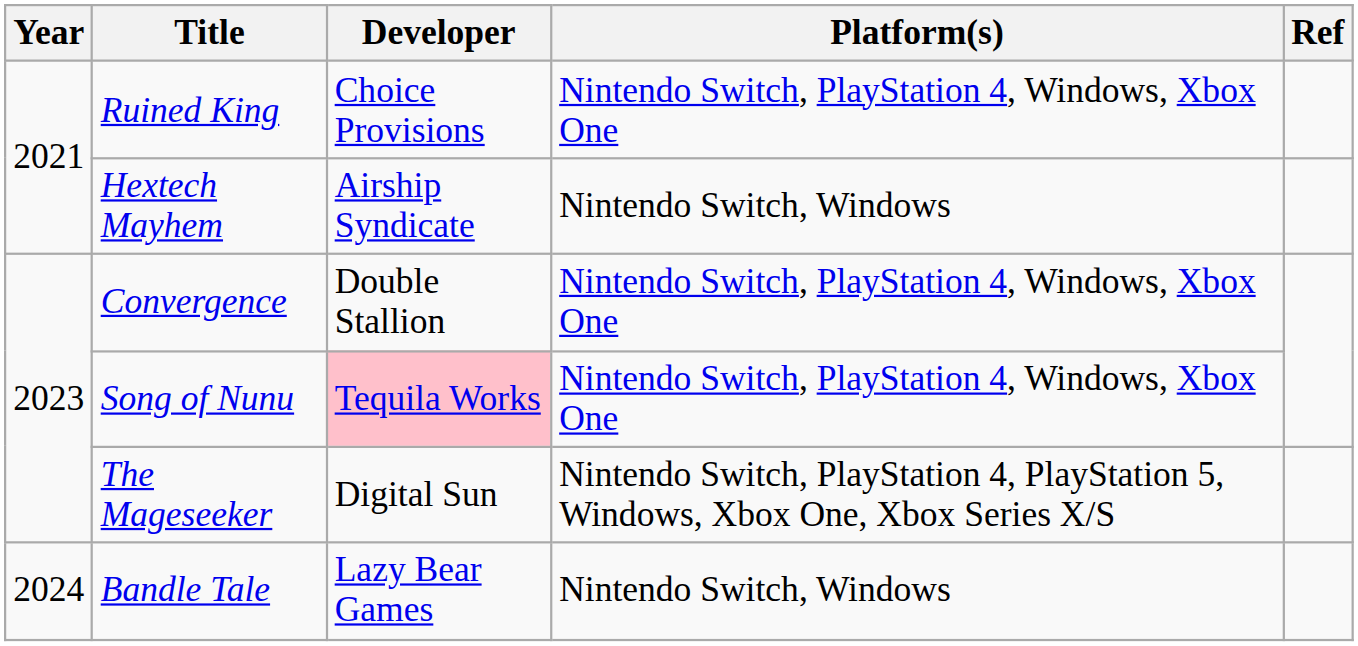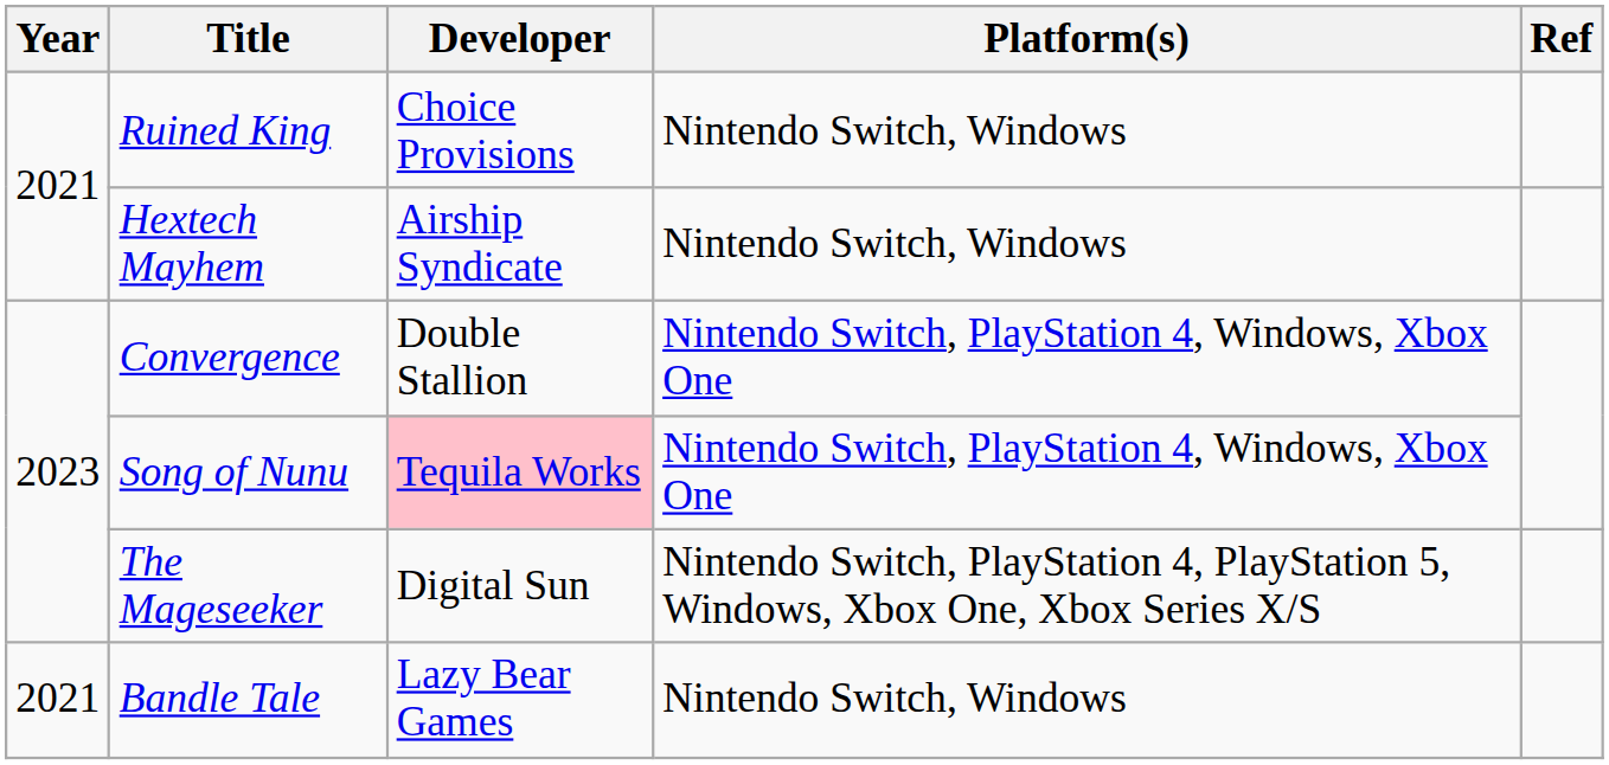Ruined King | Platform(s): Nintendo Switch, PlayStation 4, Windows, Xbox One -> Nintendo Switch, Windows
Bandle Tale | Year: 2024 -> 2021
